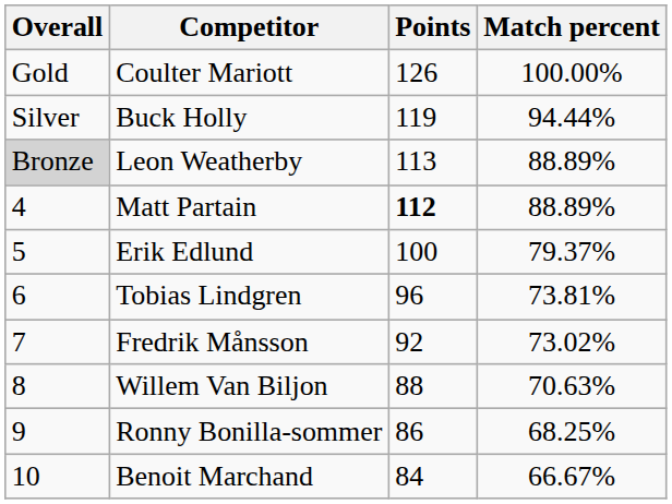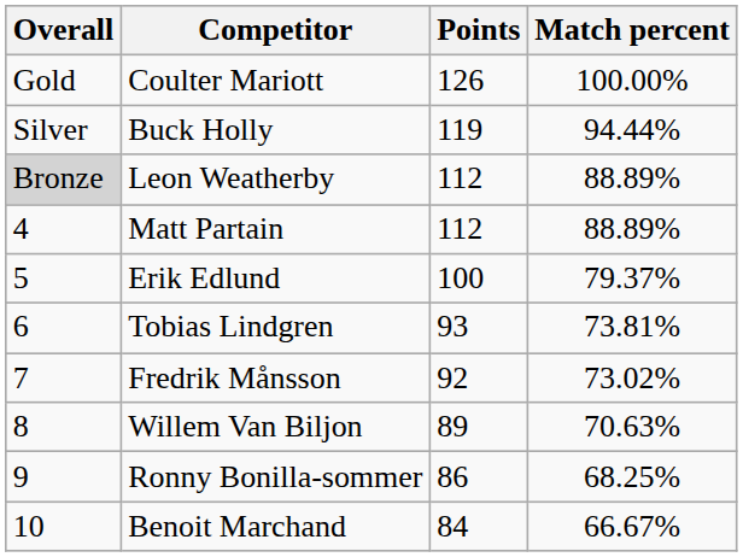Leon Weatherby | Points: 113 -> 112
Matt Partain | Points: bold -> normal
Tobias Lindgren | Points: 96 -> 93
Willem Van Biljon | Points: 88 -> 89
